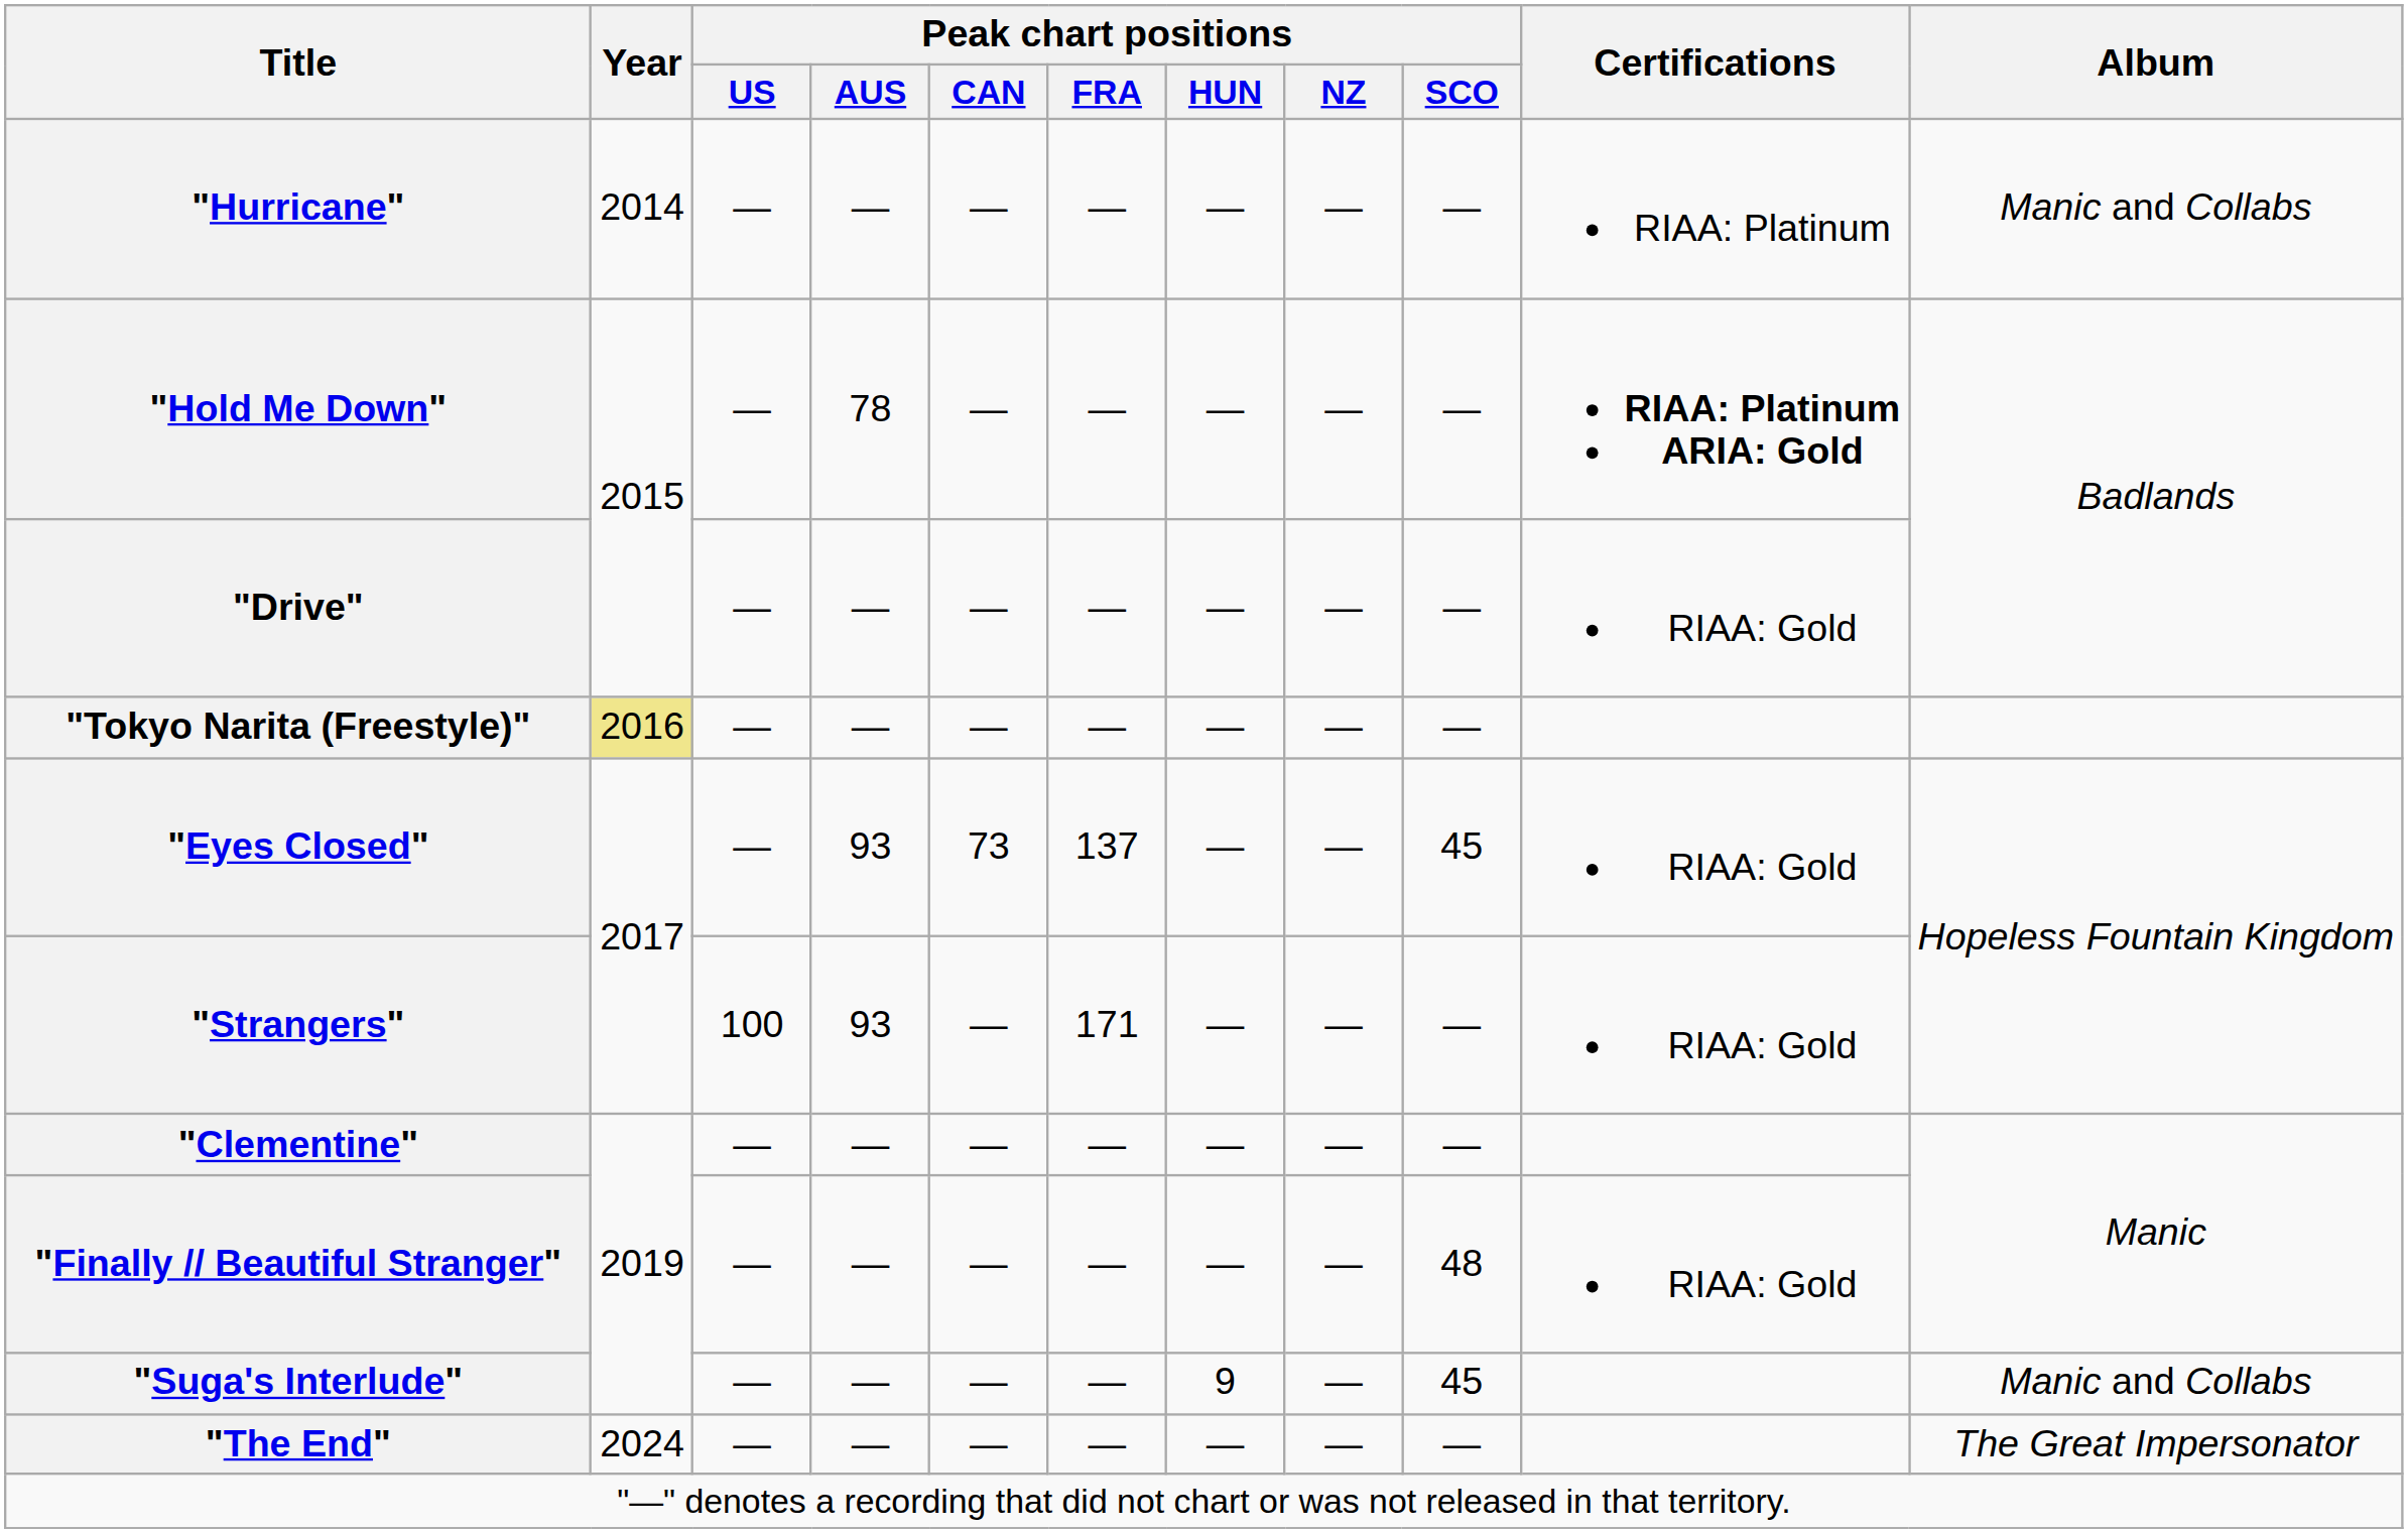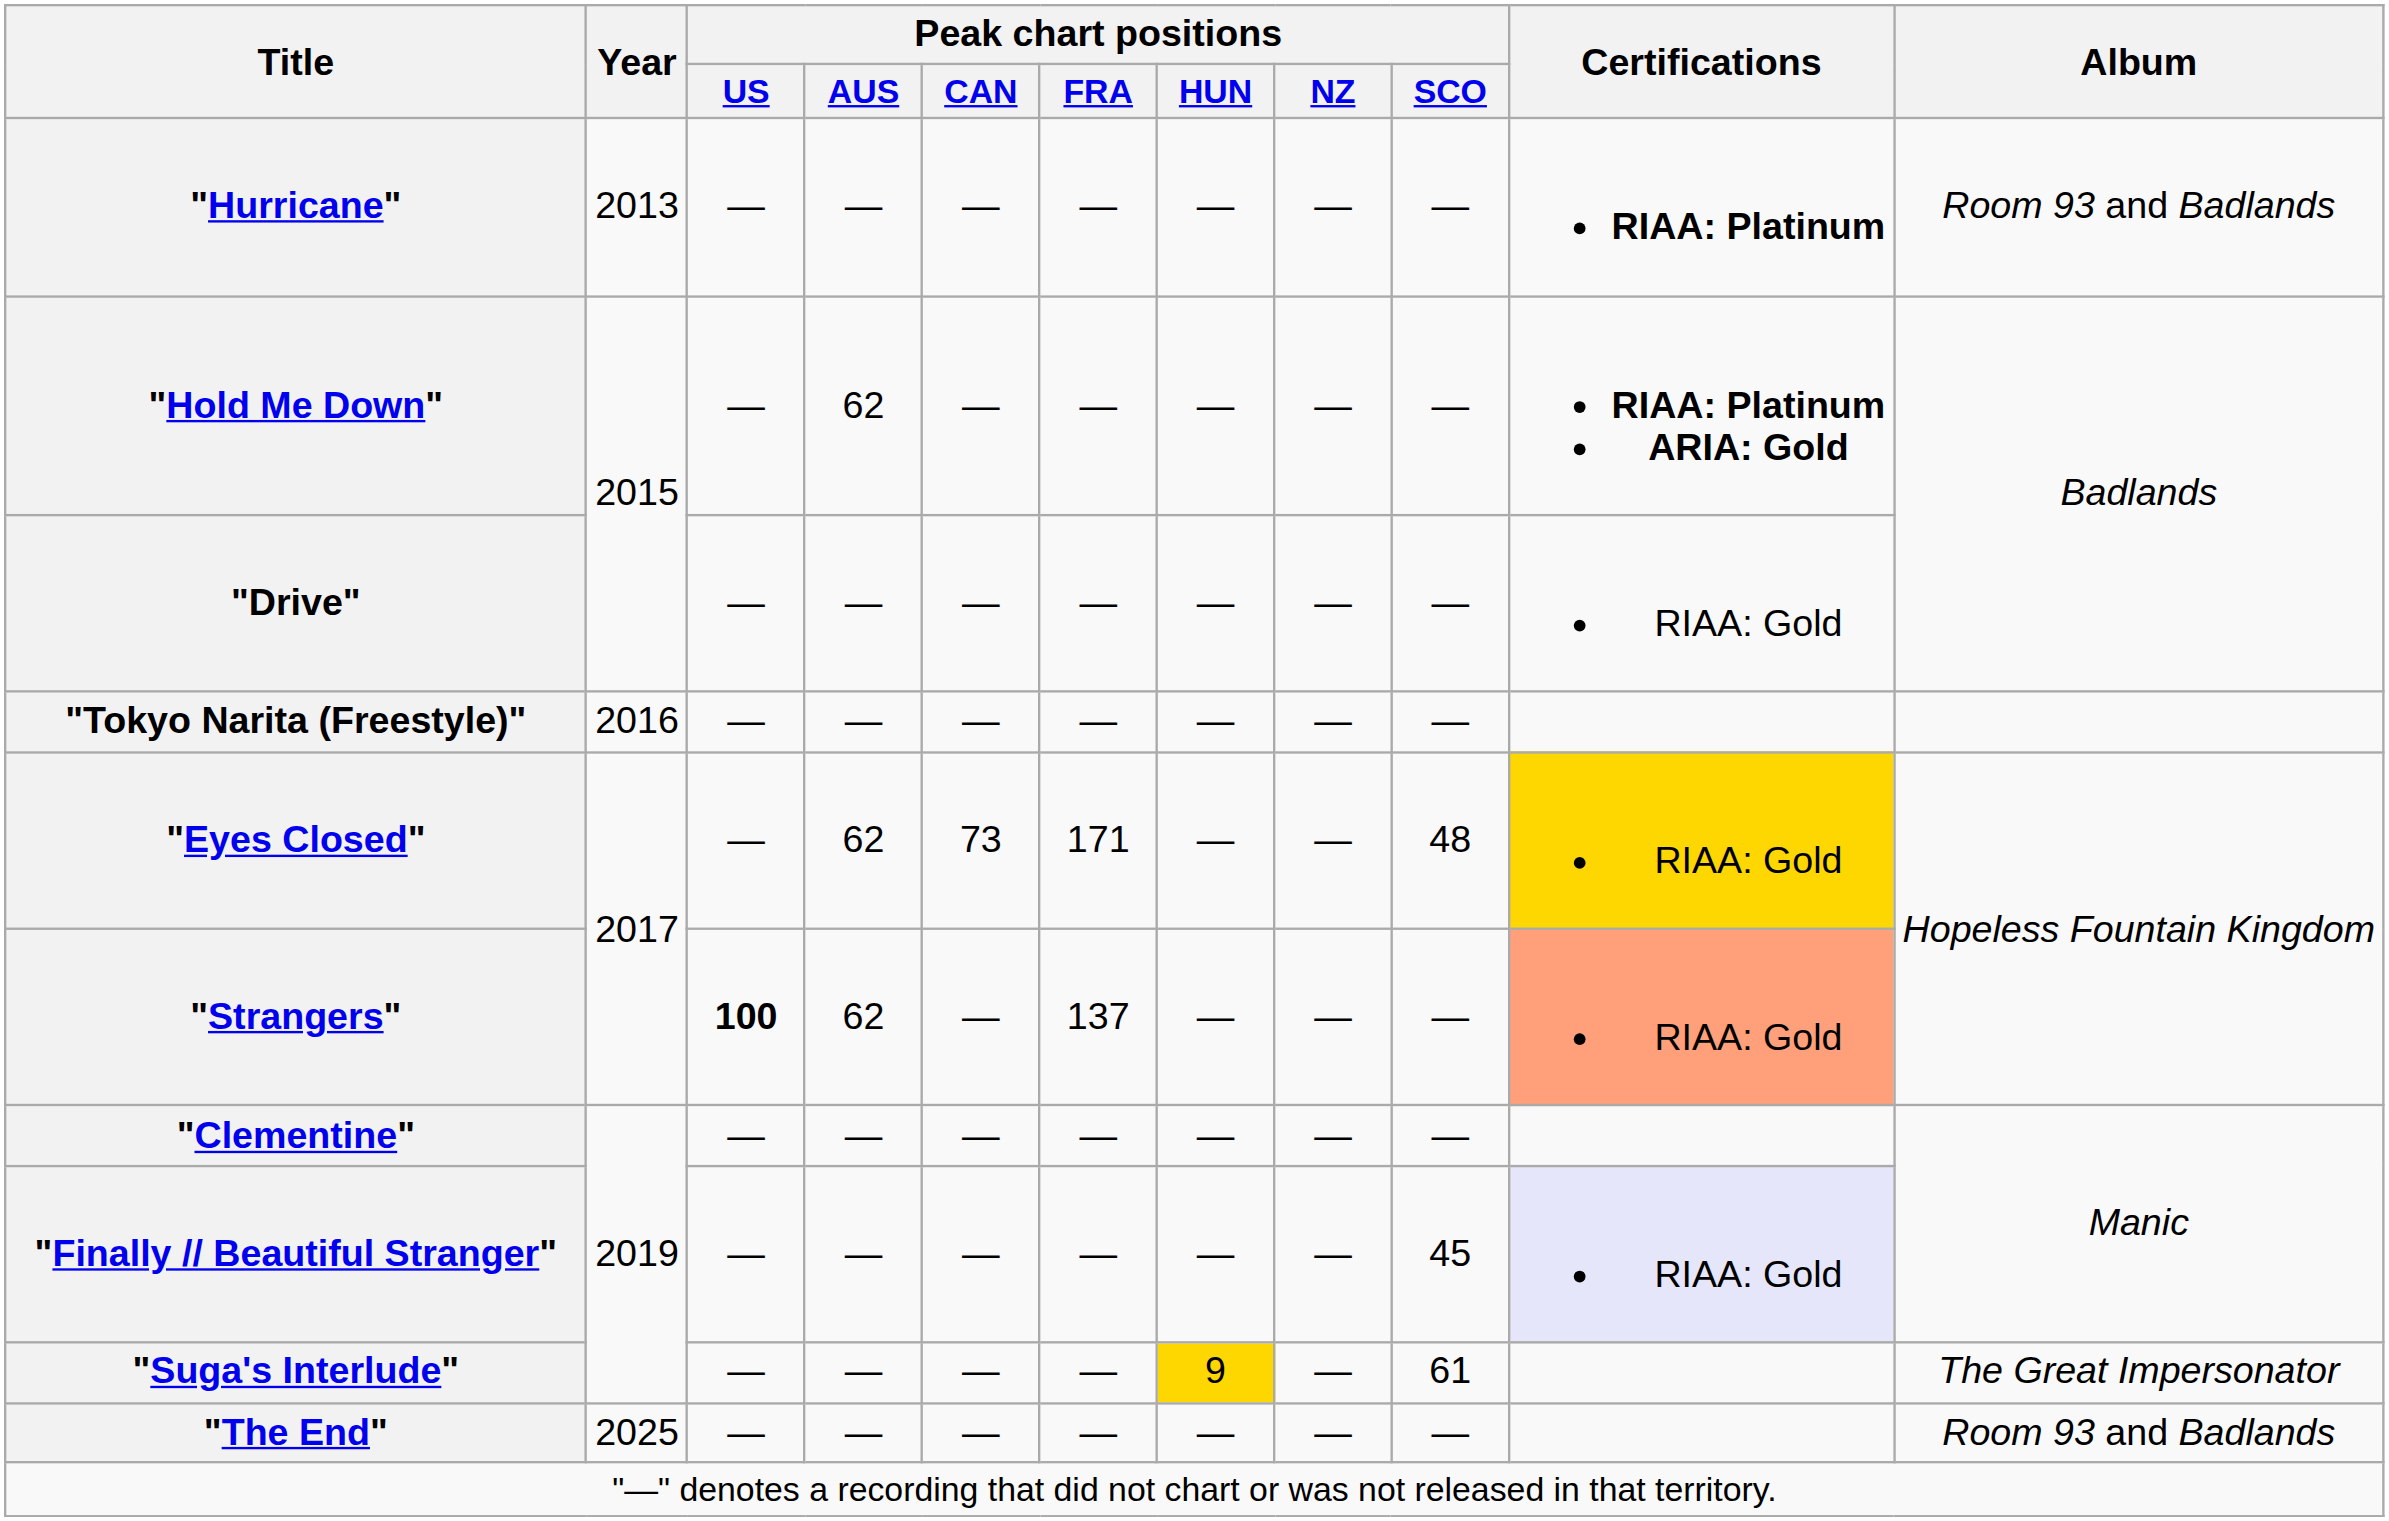"Hurricane" | Year: 2014 -> 2013
"Hurricane" | Certifications: normal -> bold
"Hurricane" | Album: Manic and Collabs -> Room 93 and Badlands
"Hold Me Down" | Peak chart positions / AUS: 78 -> 62
"Tokyo Narita (Freestyle)" | Year: khaki background -> no background
"Eyes Closed" | Peak chart positions / AUS: 93 -> 62
"Eyes Closed" | Peak chart positions / FRA: 137 -> 171
"Eyes Closed" | Peak chart positions / SCO: 45 -> 48
"Eyes Closed" | Certifications: no background -> gold background
"Strangers" | Peak chart positions / US: normal -> bold
"Strangers" | Peak chart positions / AUS: 93 -> 62
"Strangers" | Peak chart positions / FRA: 171 -> 137
"Strangers" | Certifications: no background -> lightsalmon background
"Finally // Beautiful Stranger" | Peak chart positions / SCO: 48 -> 45
"Finally // Beautiful Stranger" | Certifications: no background -> lavender background
"Suga's Interlude" | Peak chart positions / HUN: no background -> gold background
"Suga's Interlude" | Peak chart positions / SCO: 45 -> 61
"Suga's Interlude" | Album: Manic and Collabs -> The Great Impersonator
"The End" | Year: 2024 -> 2025
"The End" | Album: The Great Impersonator -> Room 93 and Badlands
